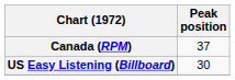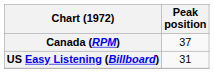US Easy Listening (Billboard) | Peak position: 30 -> 31
